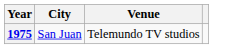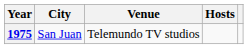+ column: Hosts
